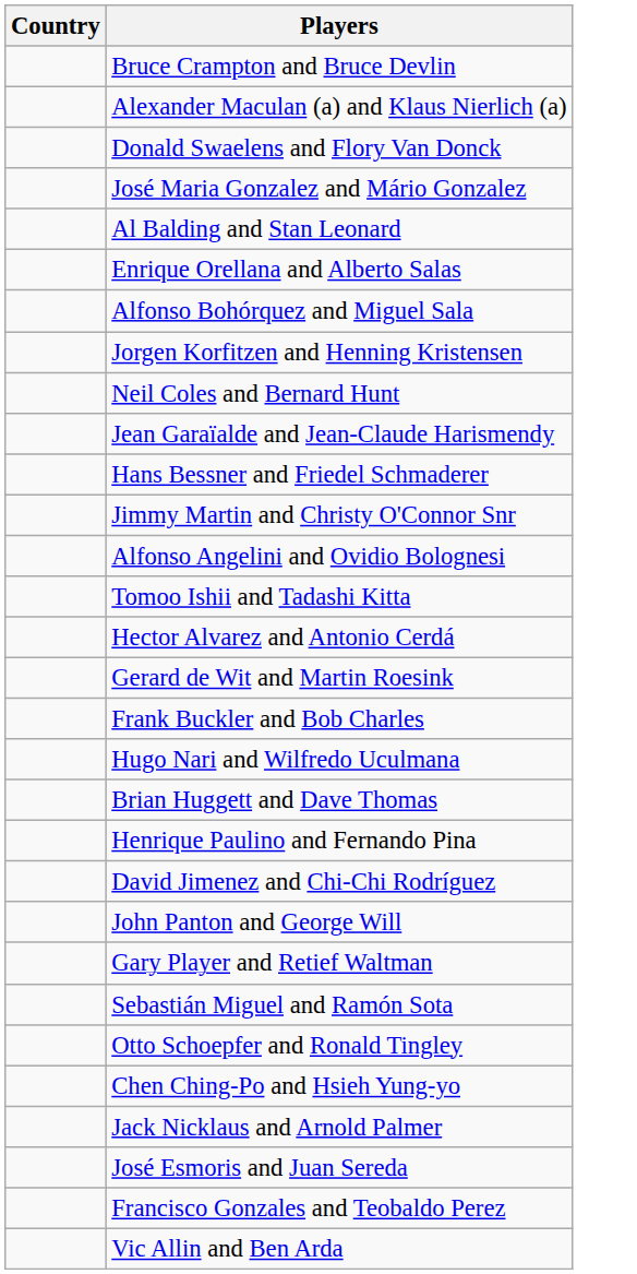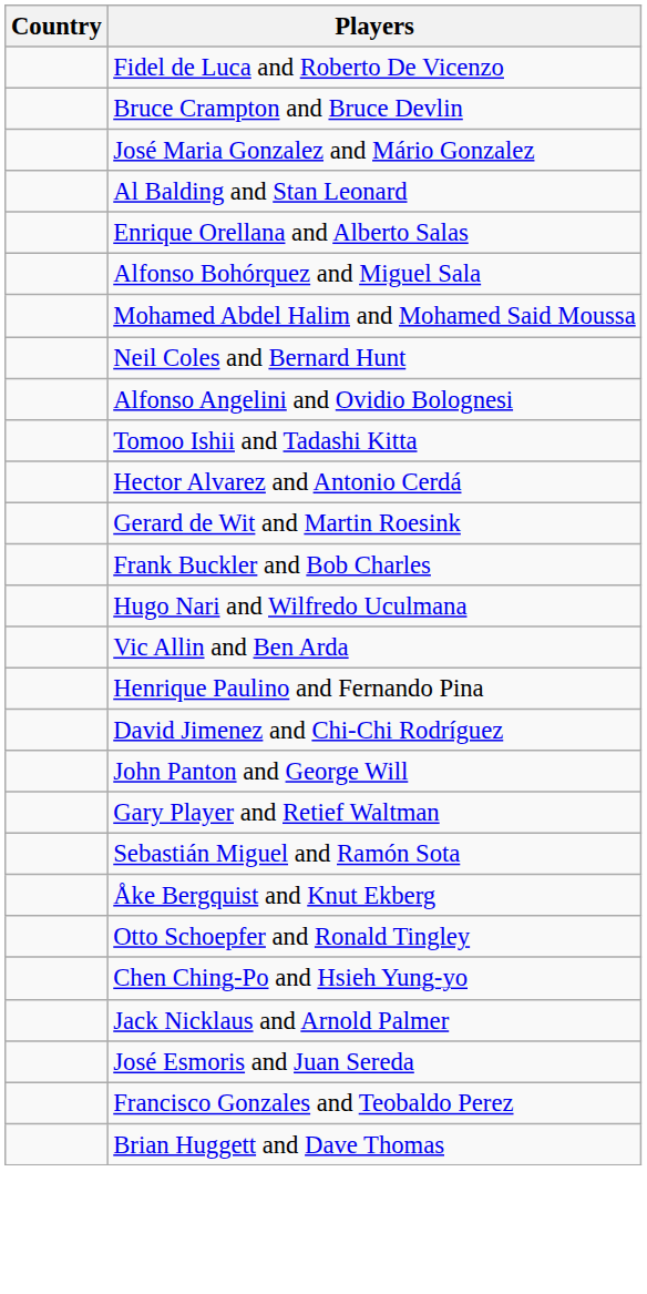+ row: Fidel de Luca and Roberto De Vicenzo
- row: Alexander Maculan (a) and Klaus Nierlich (a)
- row: Donald Swaelens and Flory Van Donck
- row: Jorgen Korfitzen and Henning Kristensen
+ row: Mohamed Abdel Halim and Mohamed Said Moussa
- row: Jean Garaïalde and Jean-Claude Harismendy
- row: Hans Bessner and Friedel Schmaderer
- row: Jimmy Martin and Christy O'Connor Snr
rows swapped: Vic Allin and Ben Arda <-> Brian Huggett and Dave Thomas
+ row: Åke Bergquist and Knut Ekberg
